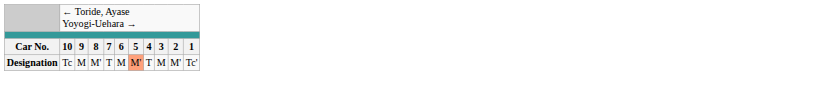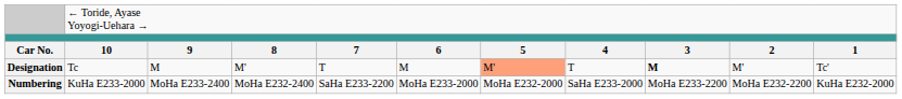Designation | column 9: normal -> bold
+ row: Numbering | KuHa E233-2000 | MoHa E233-2400 | MoHa E232-2400 | SaHa E233-2200 | MoHa E233-2000 | MoHa E232-2000 | SaHa E233-2000 | MoHa E233-2200 | MoHa E232-2200 | KuHa E232-2000
